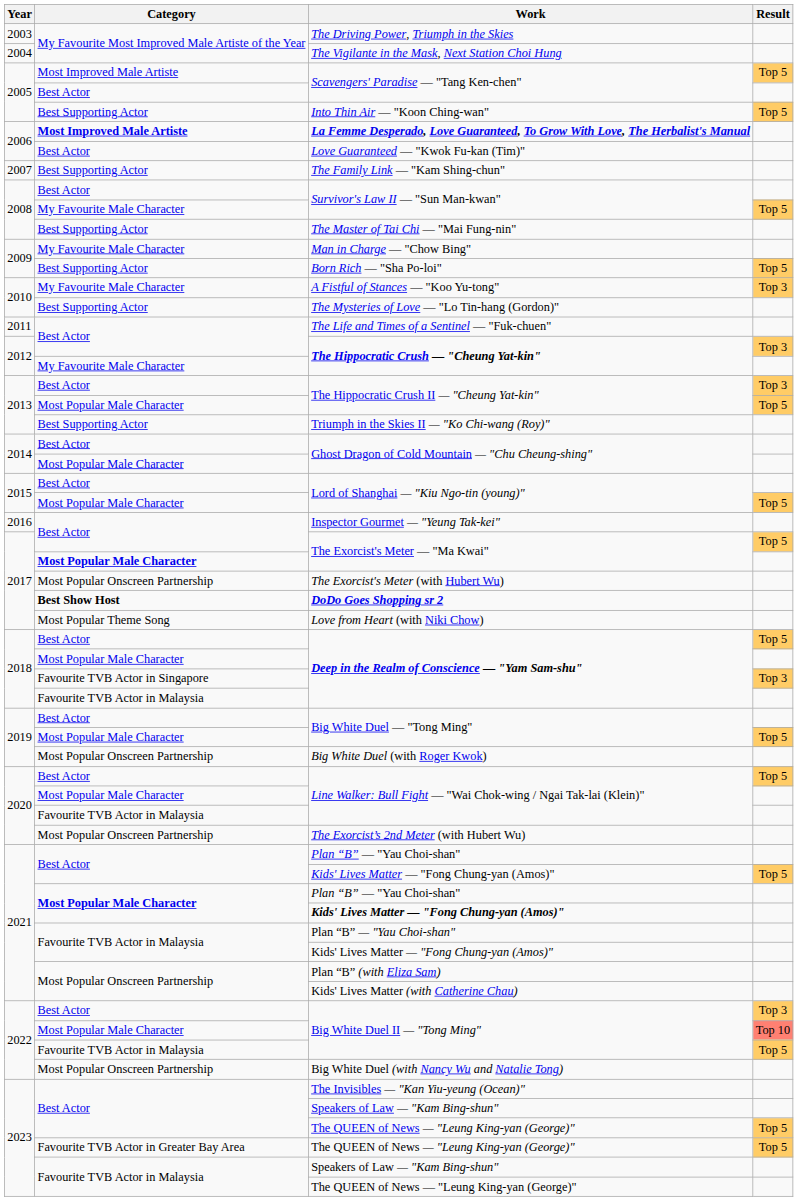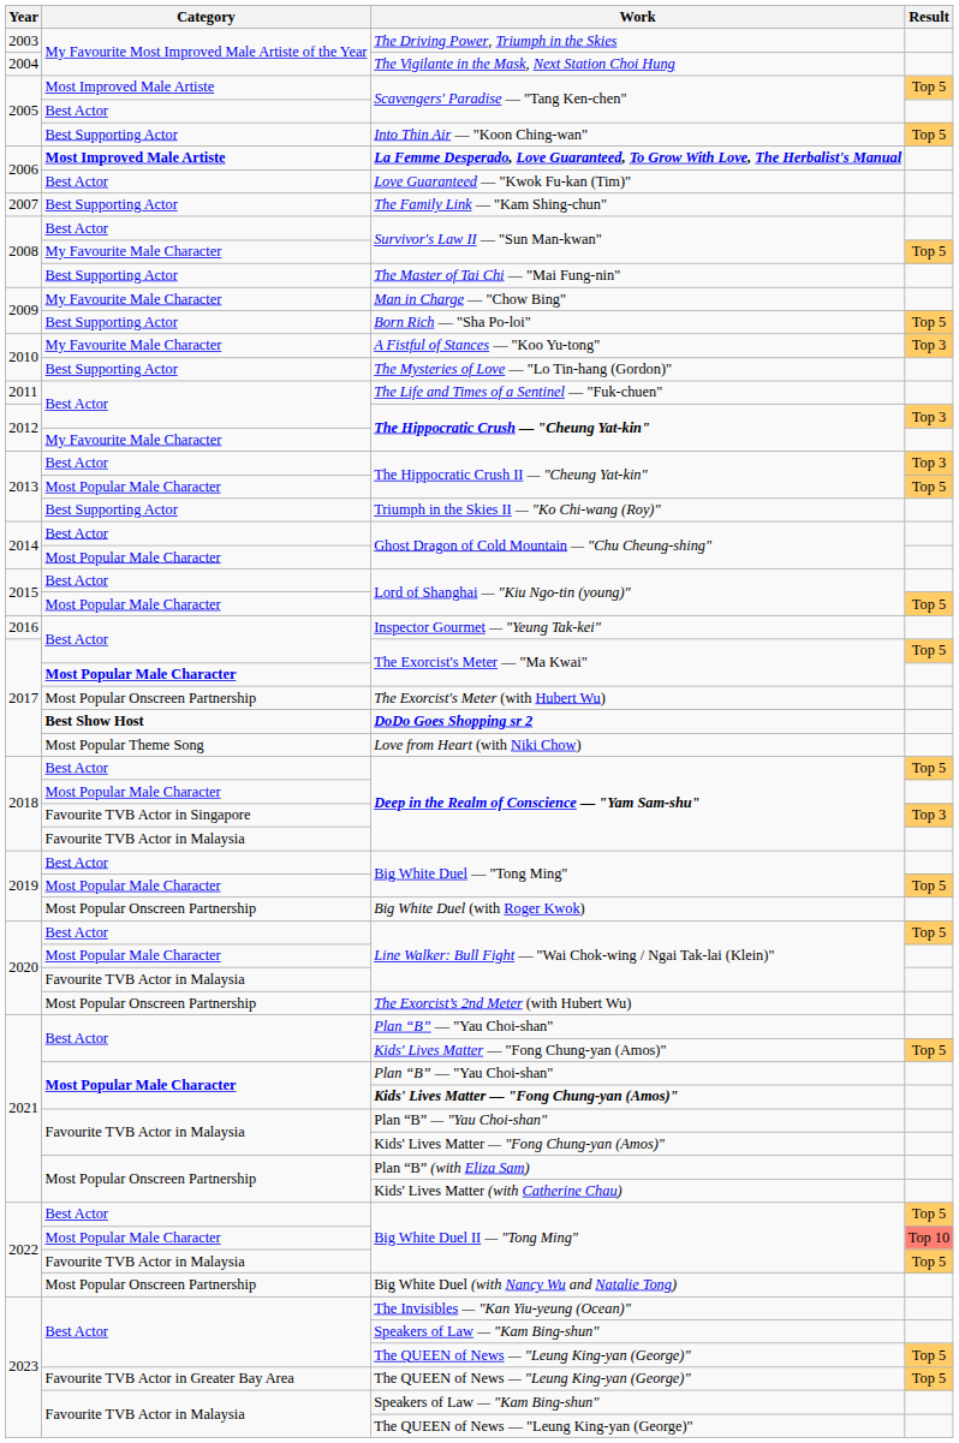Best Actor / Big White Duel II — "Tong Ming" | Result: Top 3 -> Top 5
